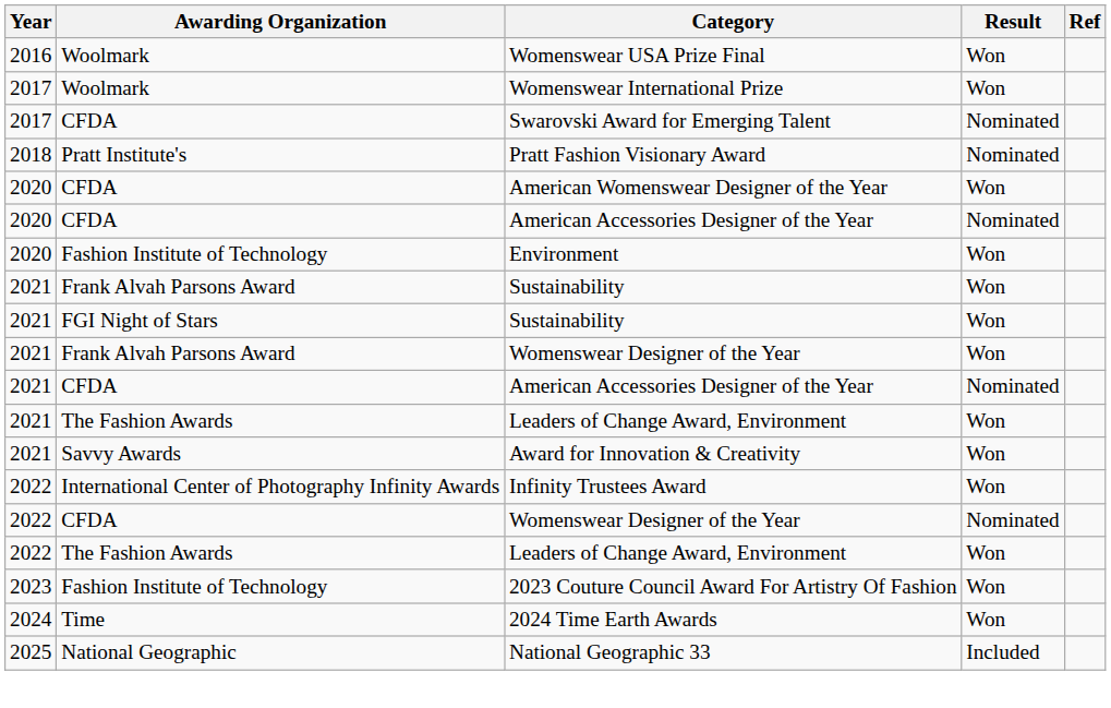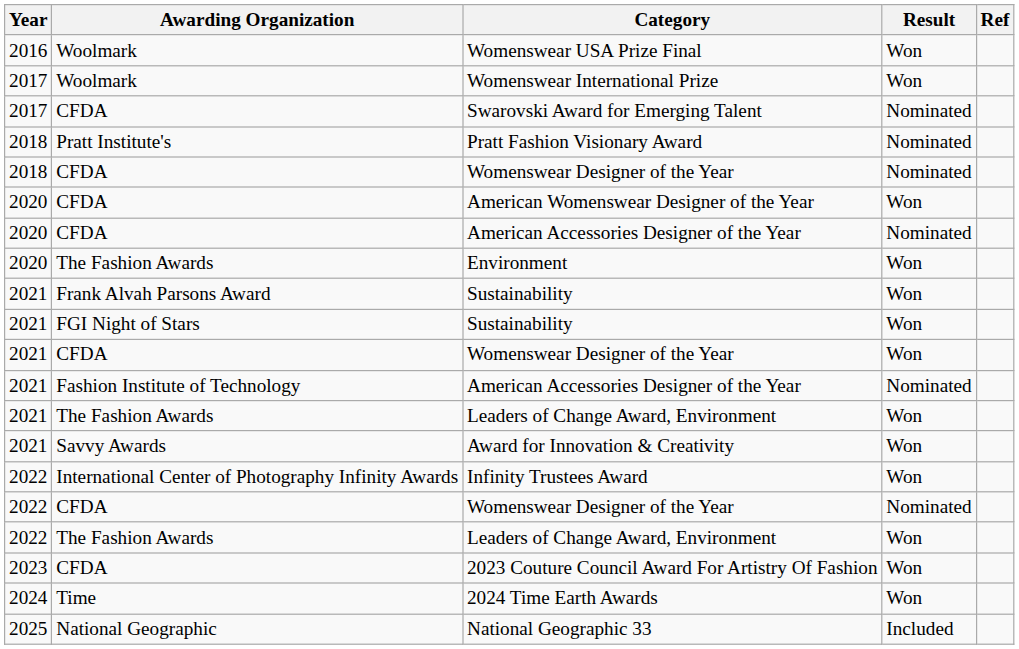+ row: 2018 | CFDA | Womenswear Designer of the Year | Nominated
Environment | Awarding Organization: Fashion Institute of Technology -> The Fashion Awards
2021 / Womenswear Designer of the Year | Awarding Organization: Frank Alvah Parsons Award -> CFDA
2021 / American Accessories Designer of the Year | Awarding Organization: CFDA -> Fashion Institute of Technology
2023 Couture Council Award For Artistry Of Fashion | Awarding Organization: Fashion Institute of Technology -> CFDA
